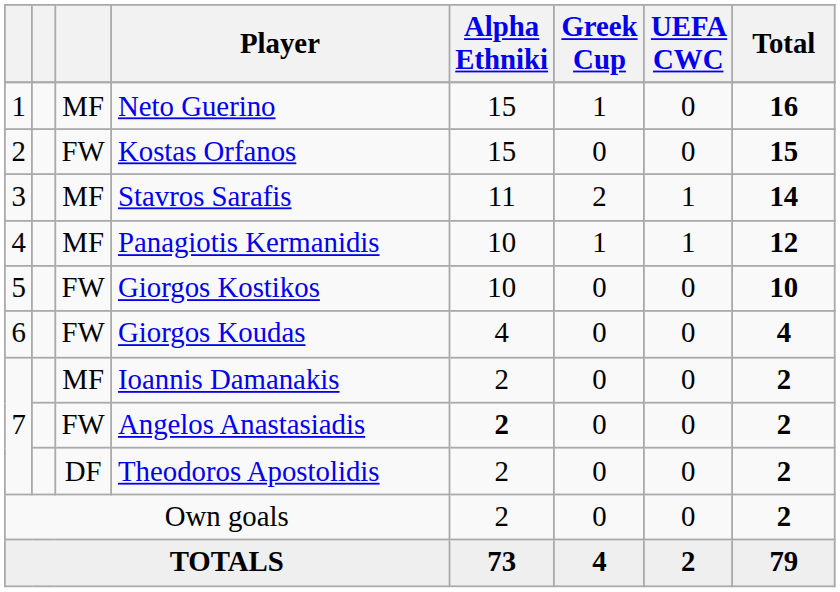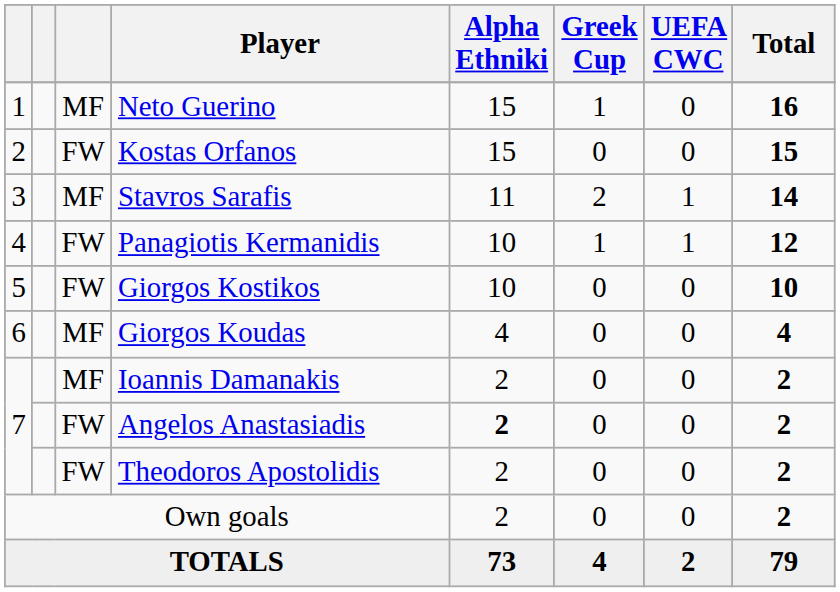Panagiotis Kermanidis | column 3: MF -> FW
Giorgos Koudas | column 3: FW -> MF
Theodoros Apostolidis | column 3: DF -> FW
